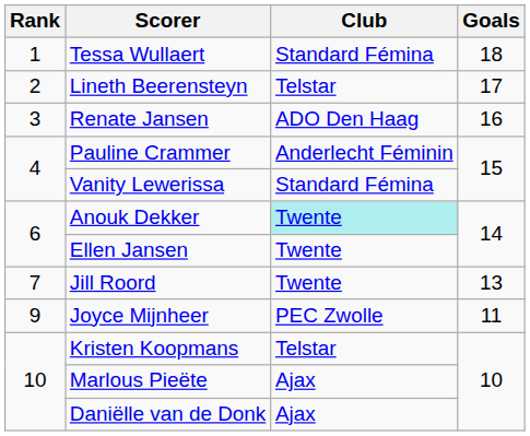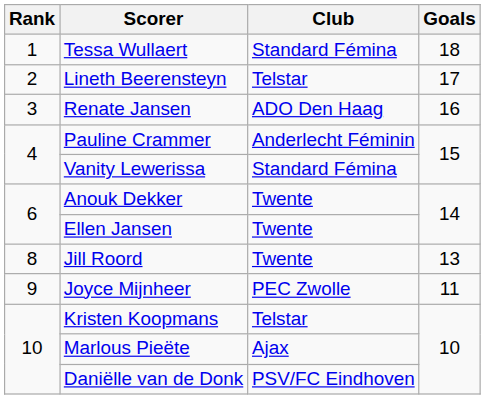Anouk Dekker | Club: paleturquoise background -> no background
Jill Roord | Rank: 7 -> 8
Daniëlle van de Donk | Club: Ajax -> PSV/FC Eindhoven
